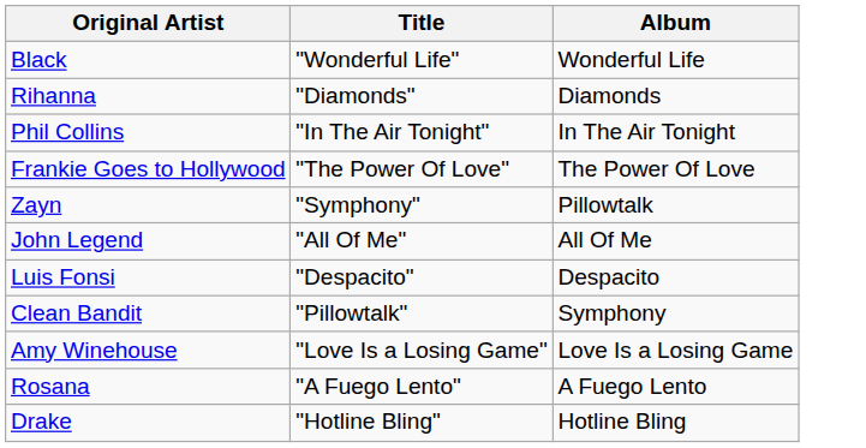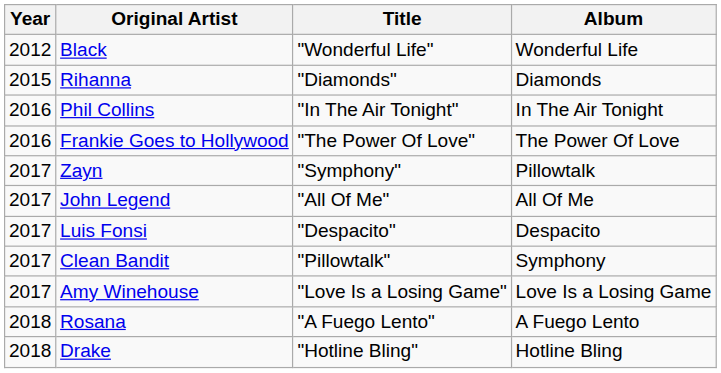+ column: Year | 2012 | 2015 | 2016 | 2016 | 2017 | 2017 | 2017 | 2017 | 2017 | 2018 | 2018
